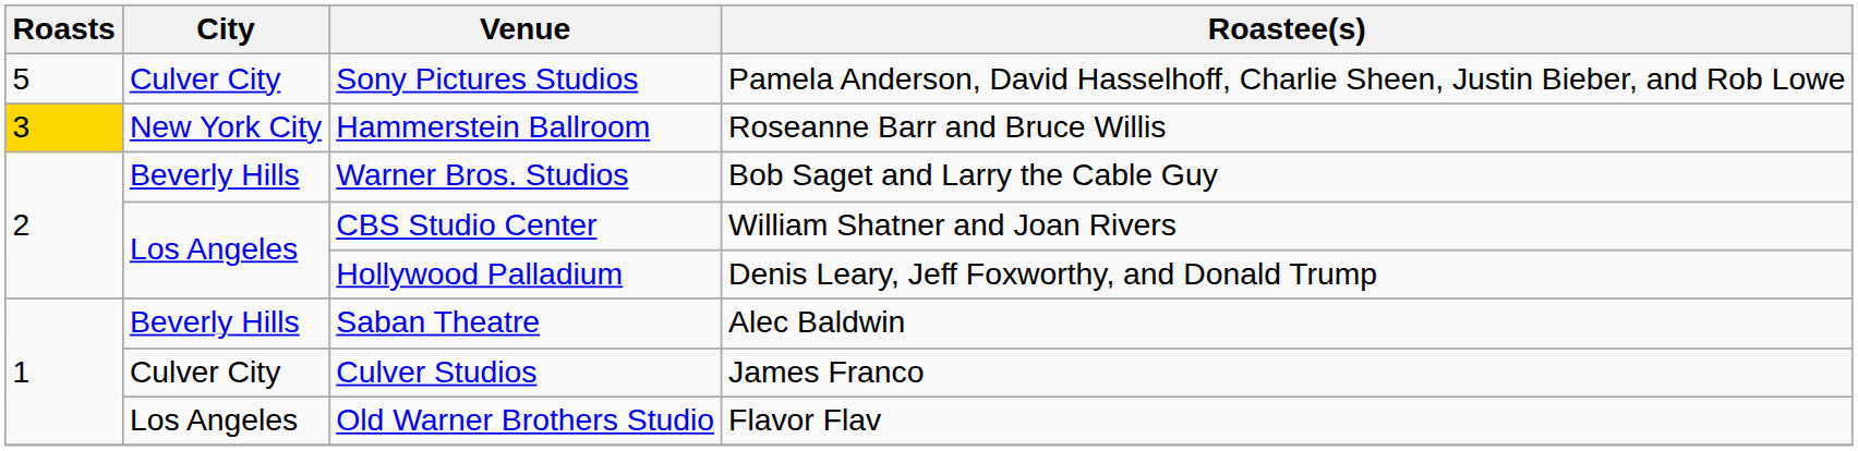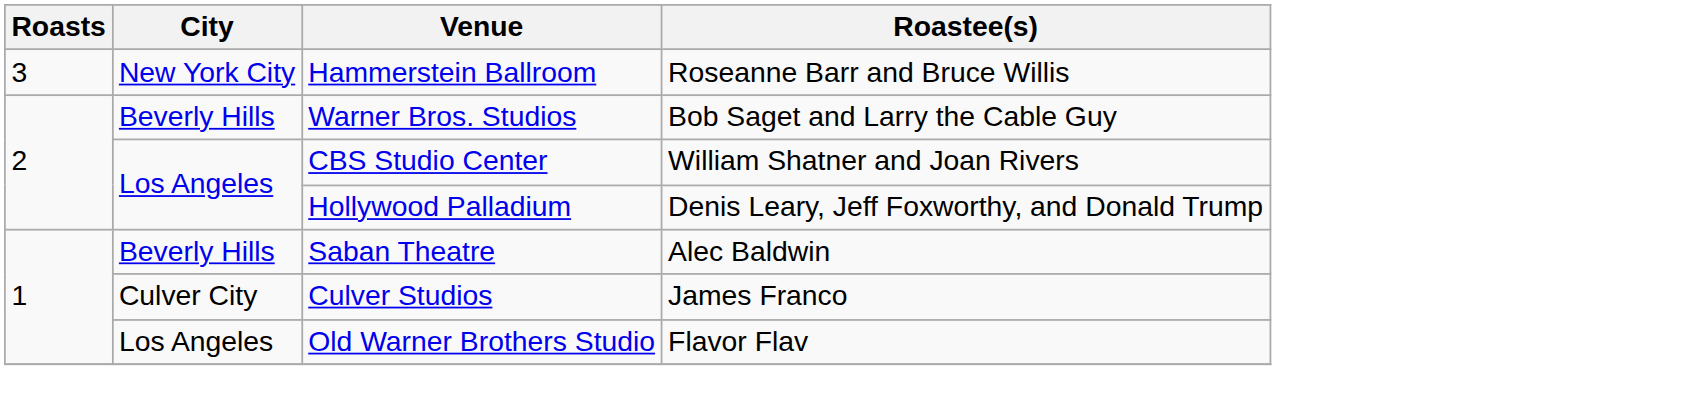- row: 5 | Culver City | Sony Pictures Studios | Pamela Anderson, David Hasselhoff, Charlie Sheen, Justin Bieber, and Rob Lowe
Hammerstein Ballroom | Roasts: gold background -> no background
